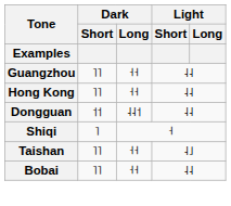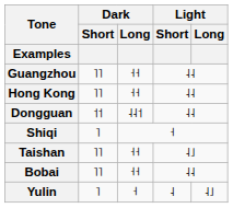+ row: Yulin | ˥ | ˧ | ˨ | ˨˩
